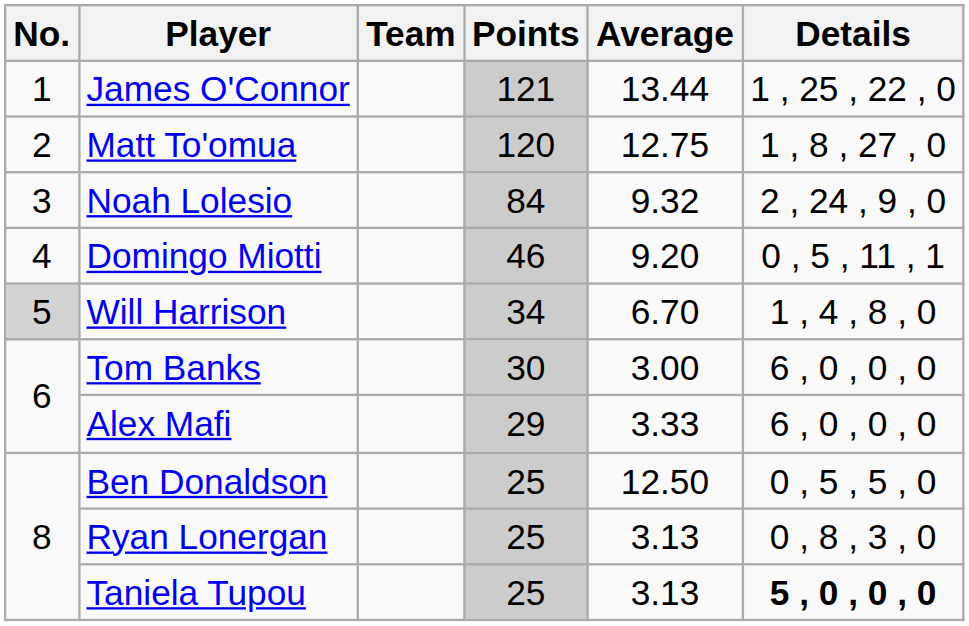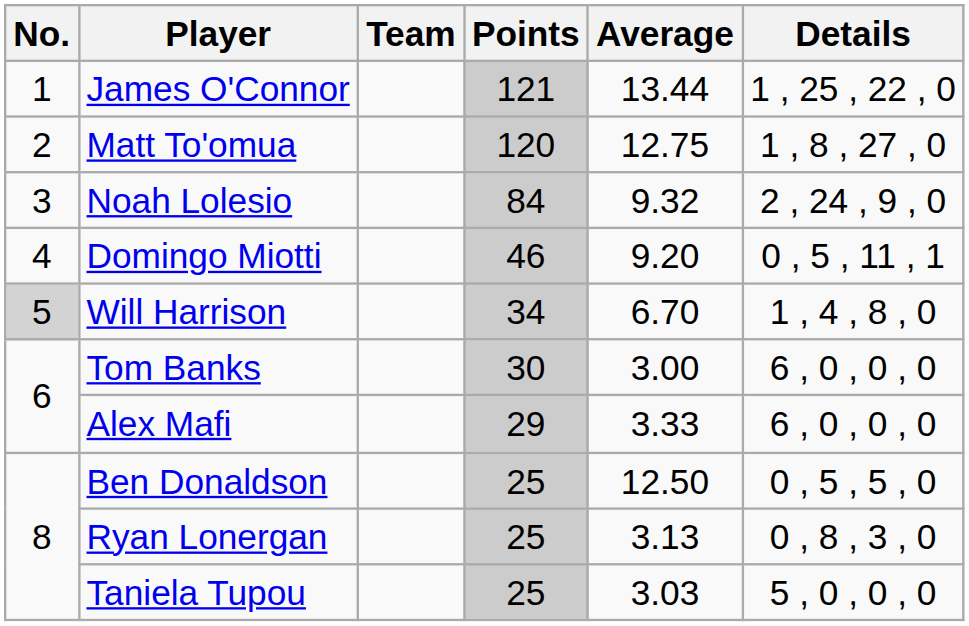Taniela Tupou | Average: 3.13 -> 3.03
Taniela Tupou | Details: bold -> normal
